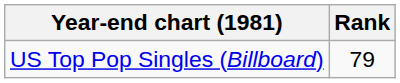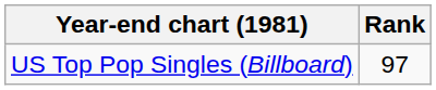US Top Pop Singles (Billboard) | Rank: 79 -> 97
